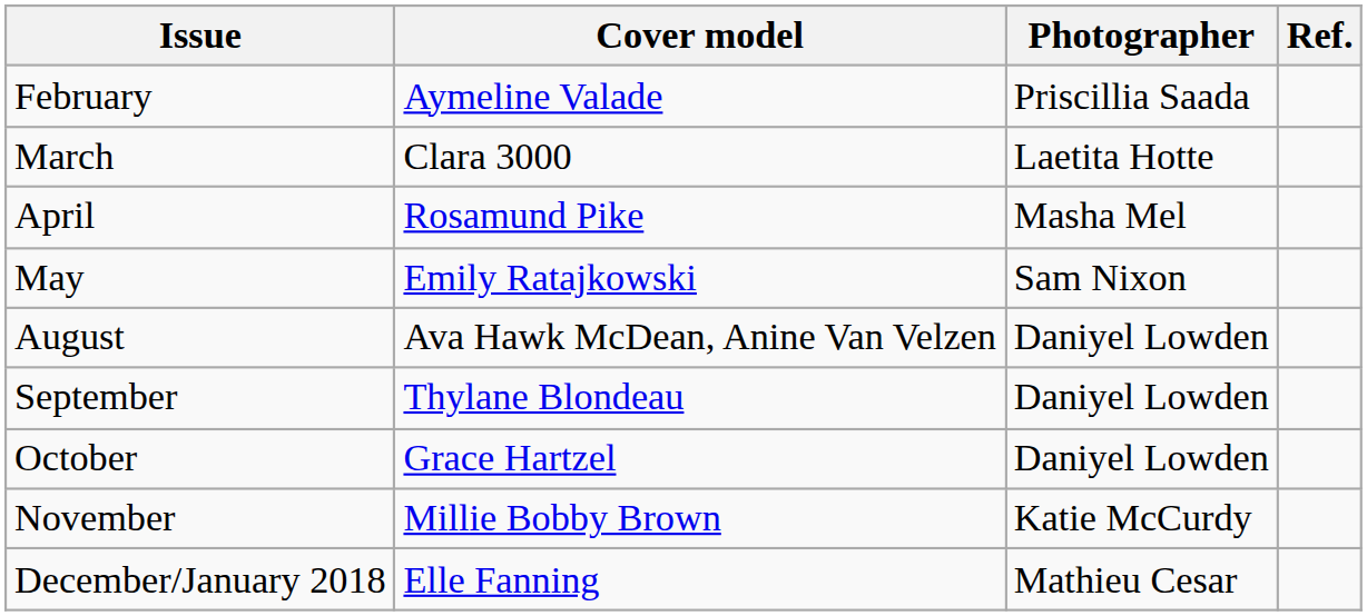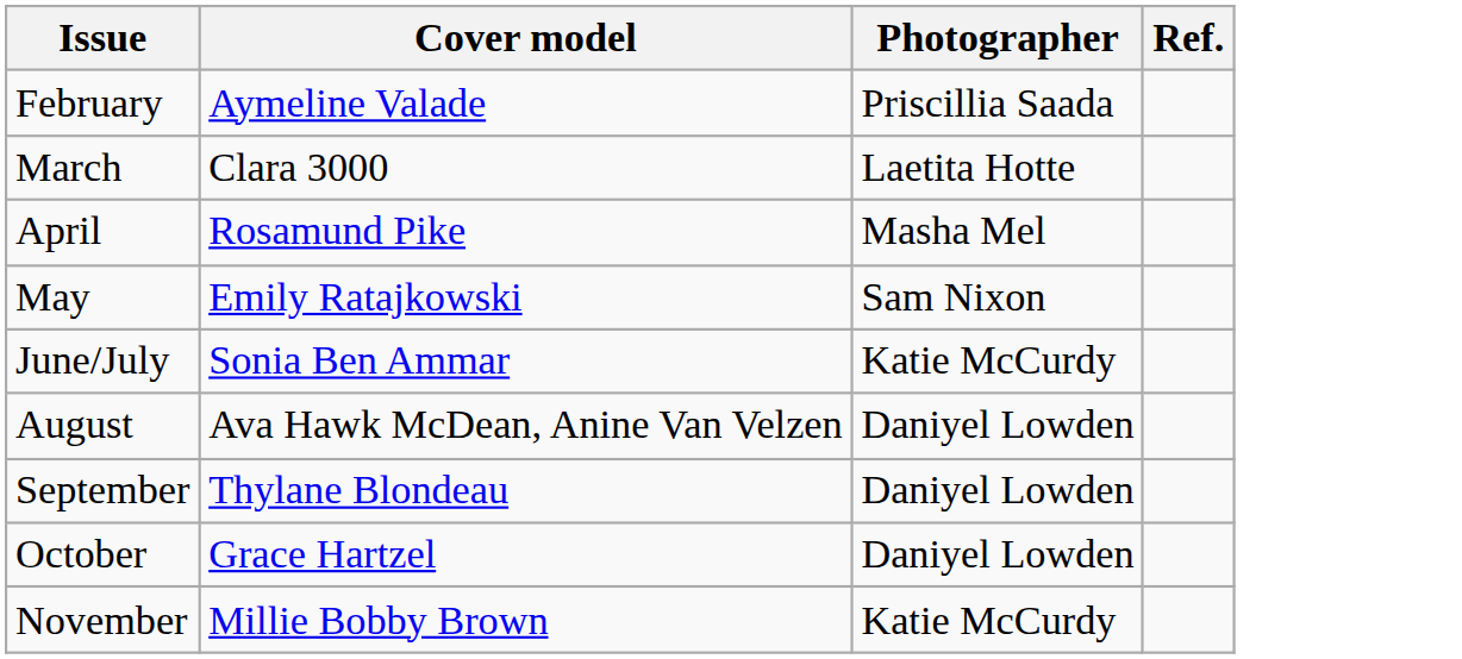+ row: June/July | Sonia Ben Ammar | Katie McCurdy
- row: December/January 2018 | Elle Fanning | Mathieu Cesar
